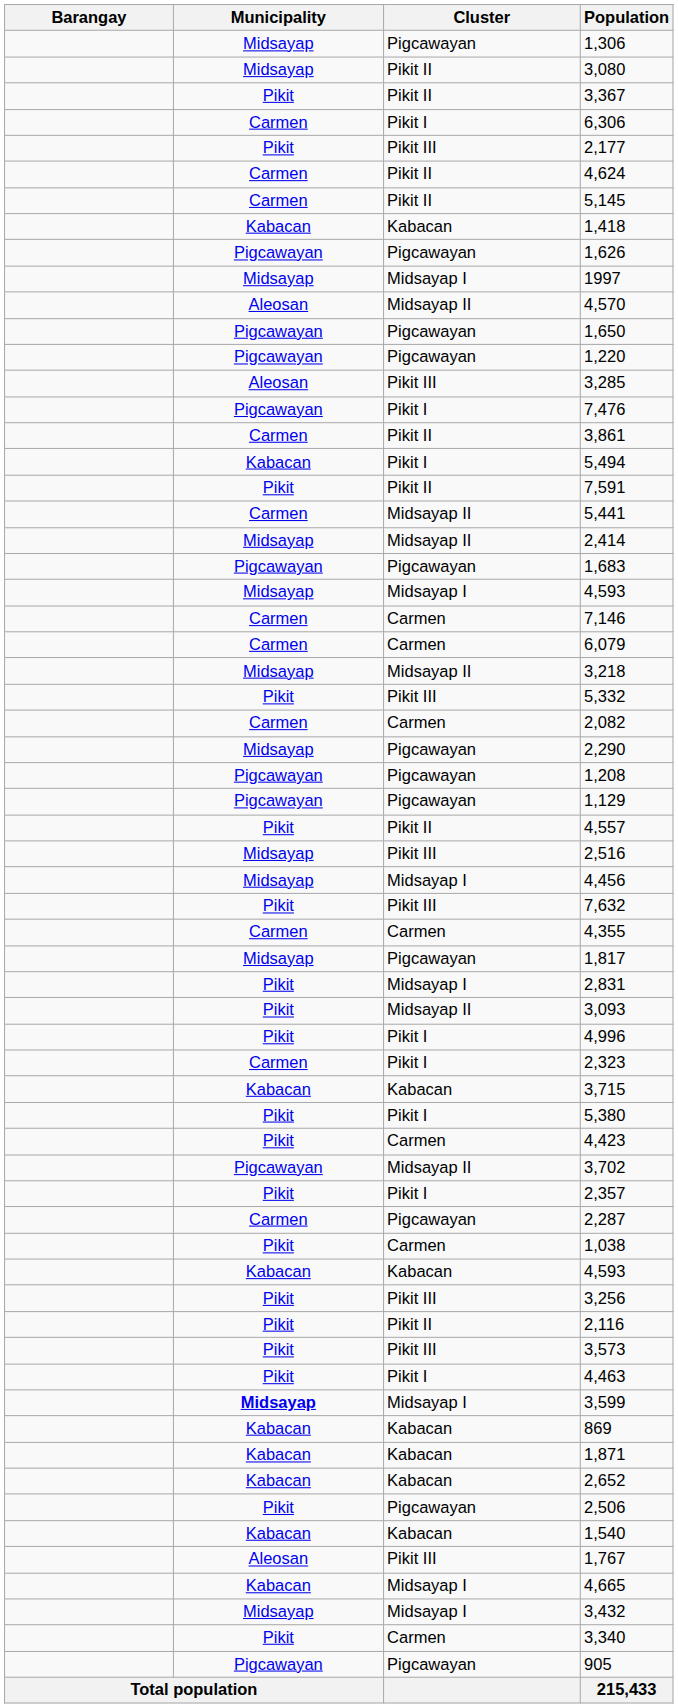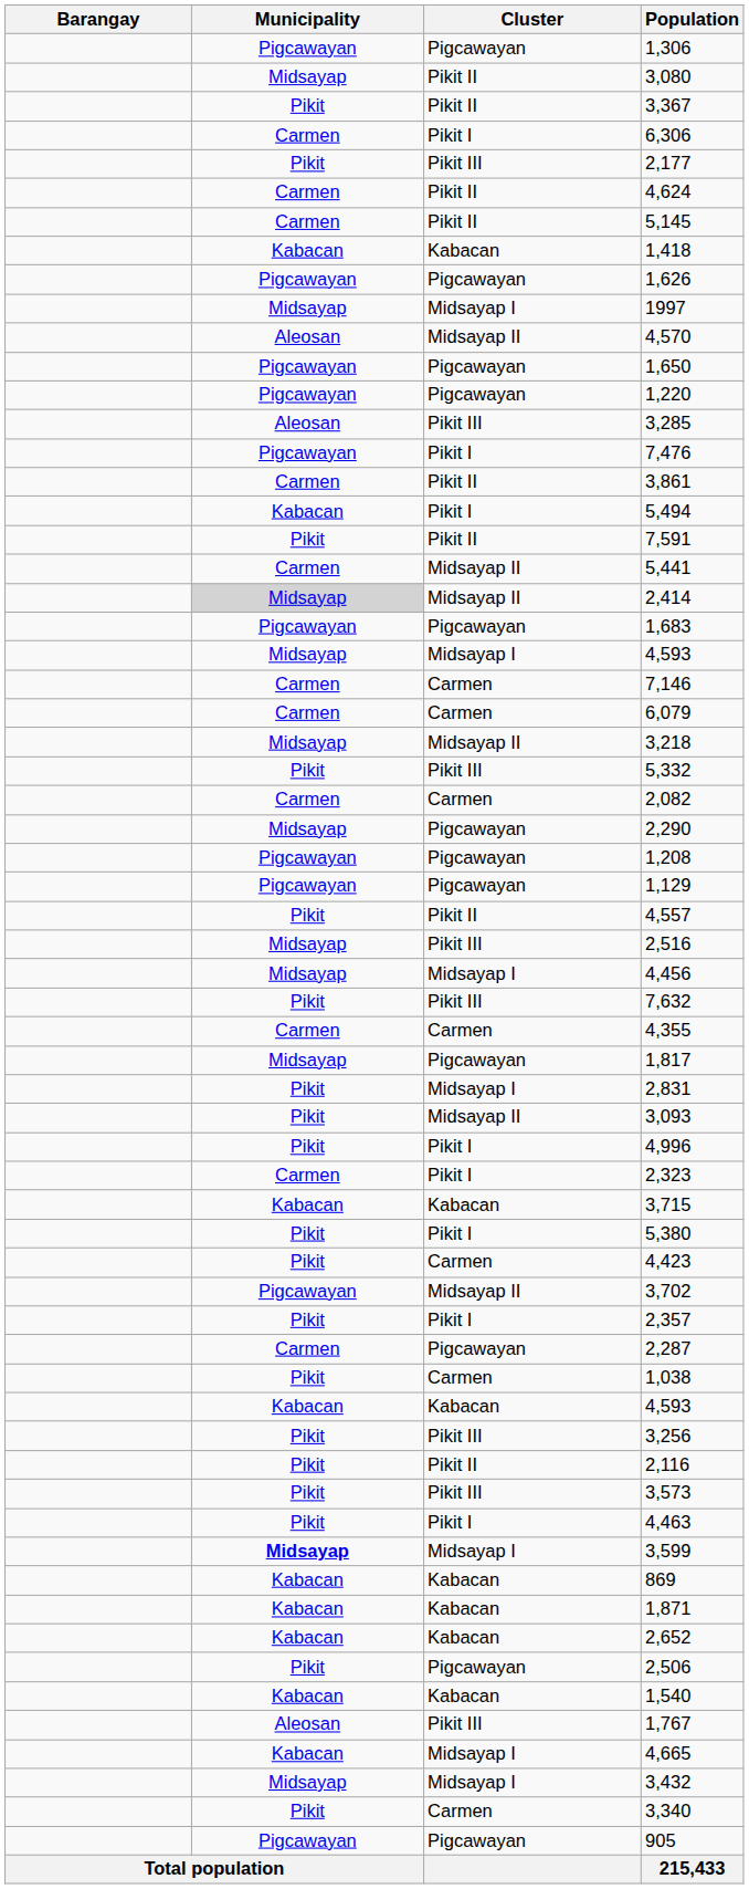1,306 | Municipality: Midsayap -> Pigcawayan
2,414 | Municipality: no background -> lightgrey background
